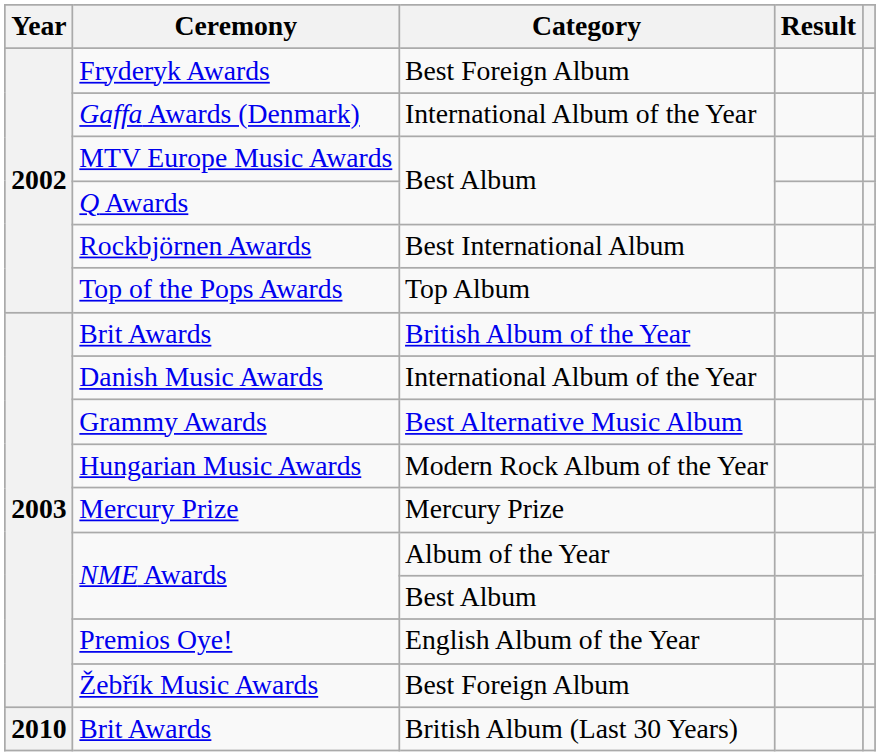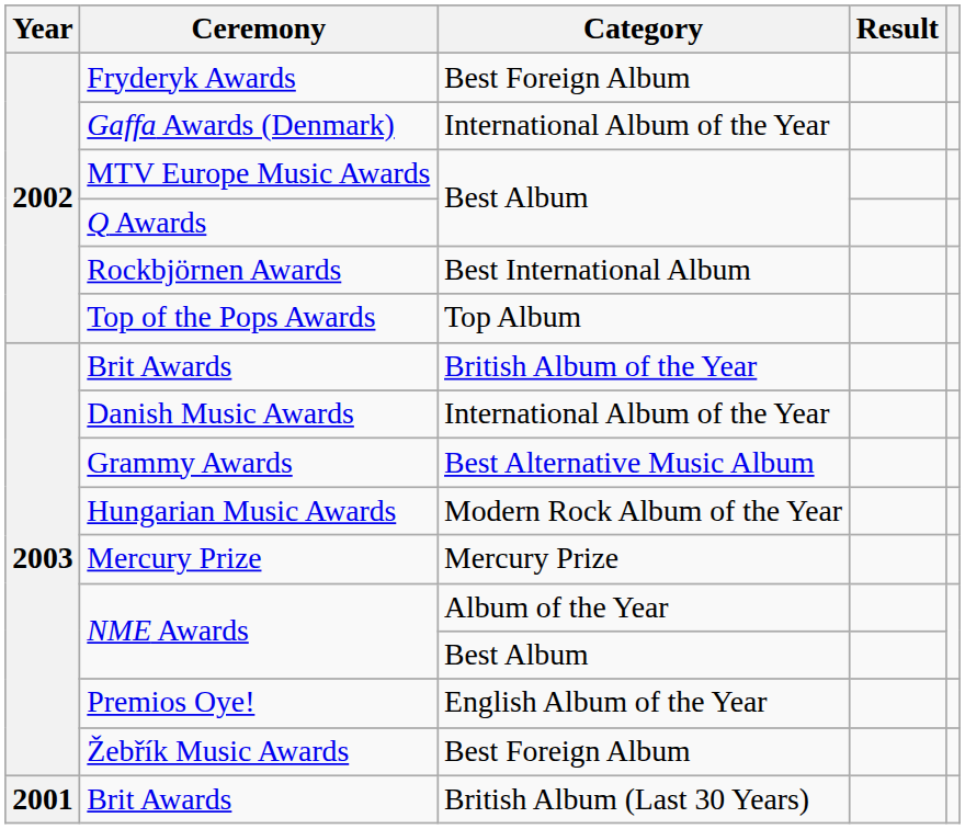Brit Awards / British Album (Last 30 Years) | Year: 2010 -> 2001
